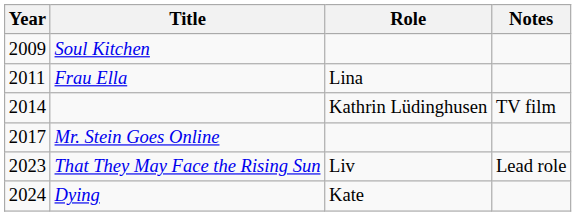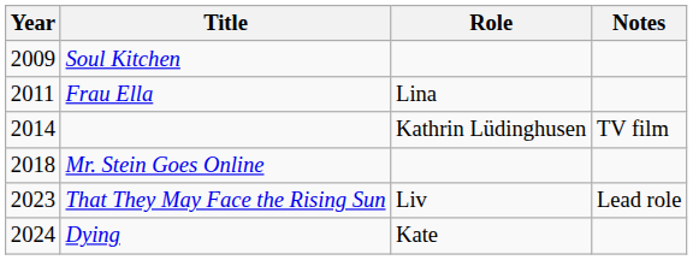Mr. Stein Goes Online | Year: 2017 -> 2018
